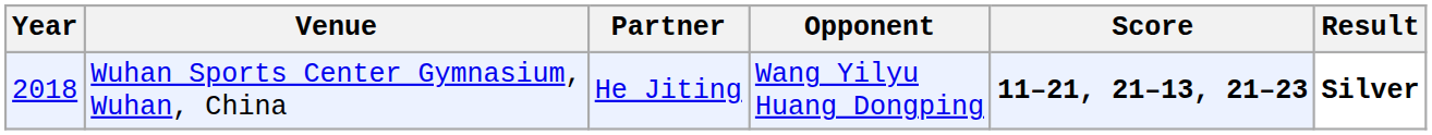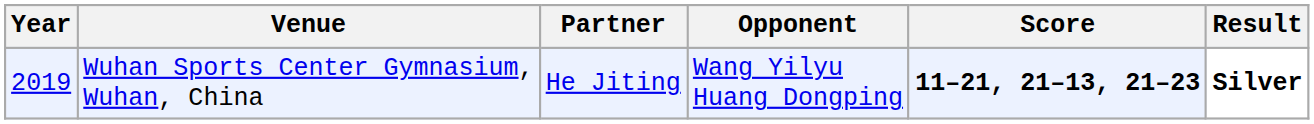Wuhan Sports Center Gymnasium, Wuhan, China | Year: 2018 -> 2019
